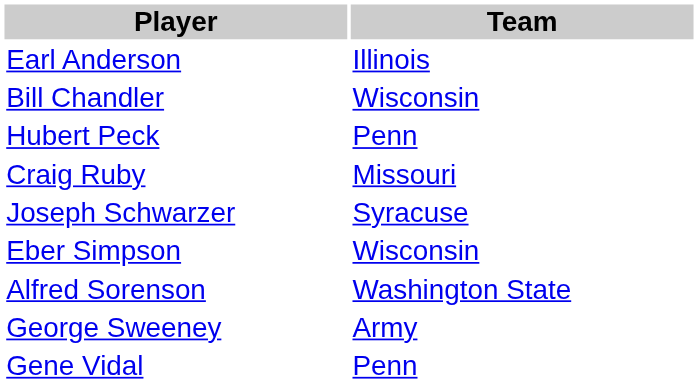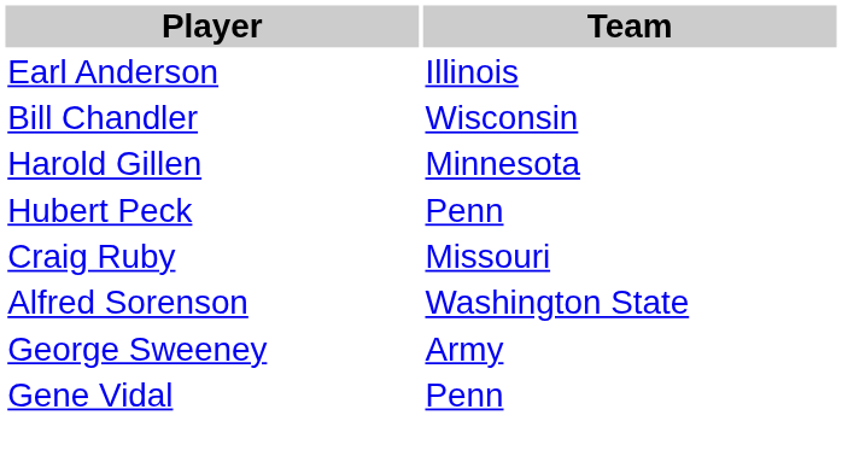+ row: Harold Gillen | Minnesota
- row: Joseph Schwarzer | Syracuse
- row: Eber Simpson | Wisconsin
